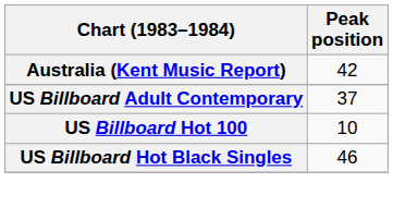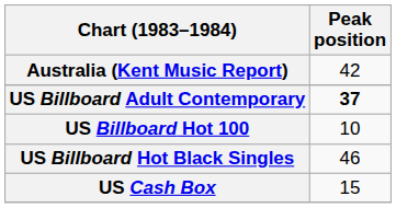US Billboard Adult Contemporary | Peak position: normal -> bold
+ row: US Cash Box | 15
